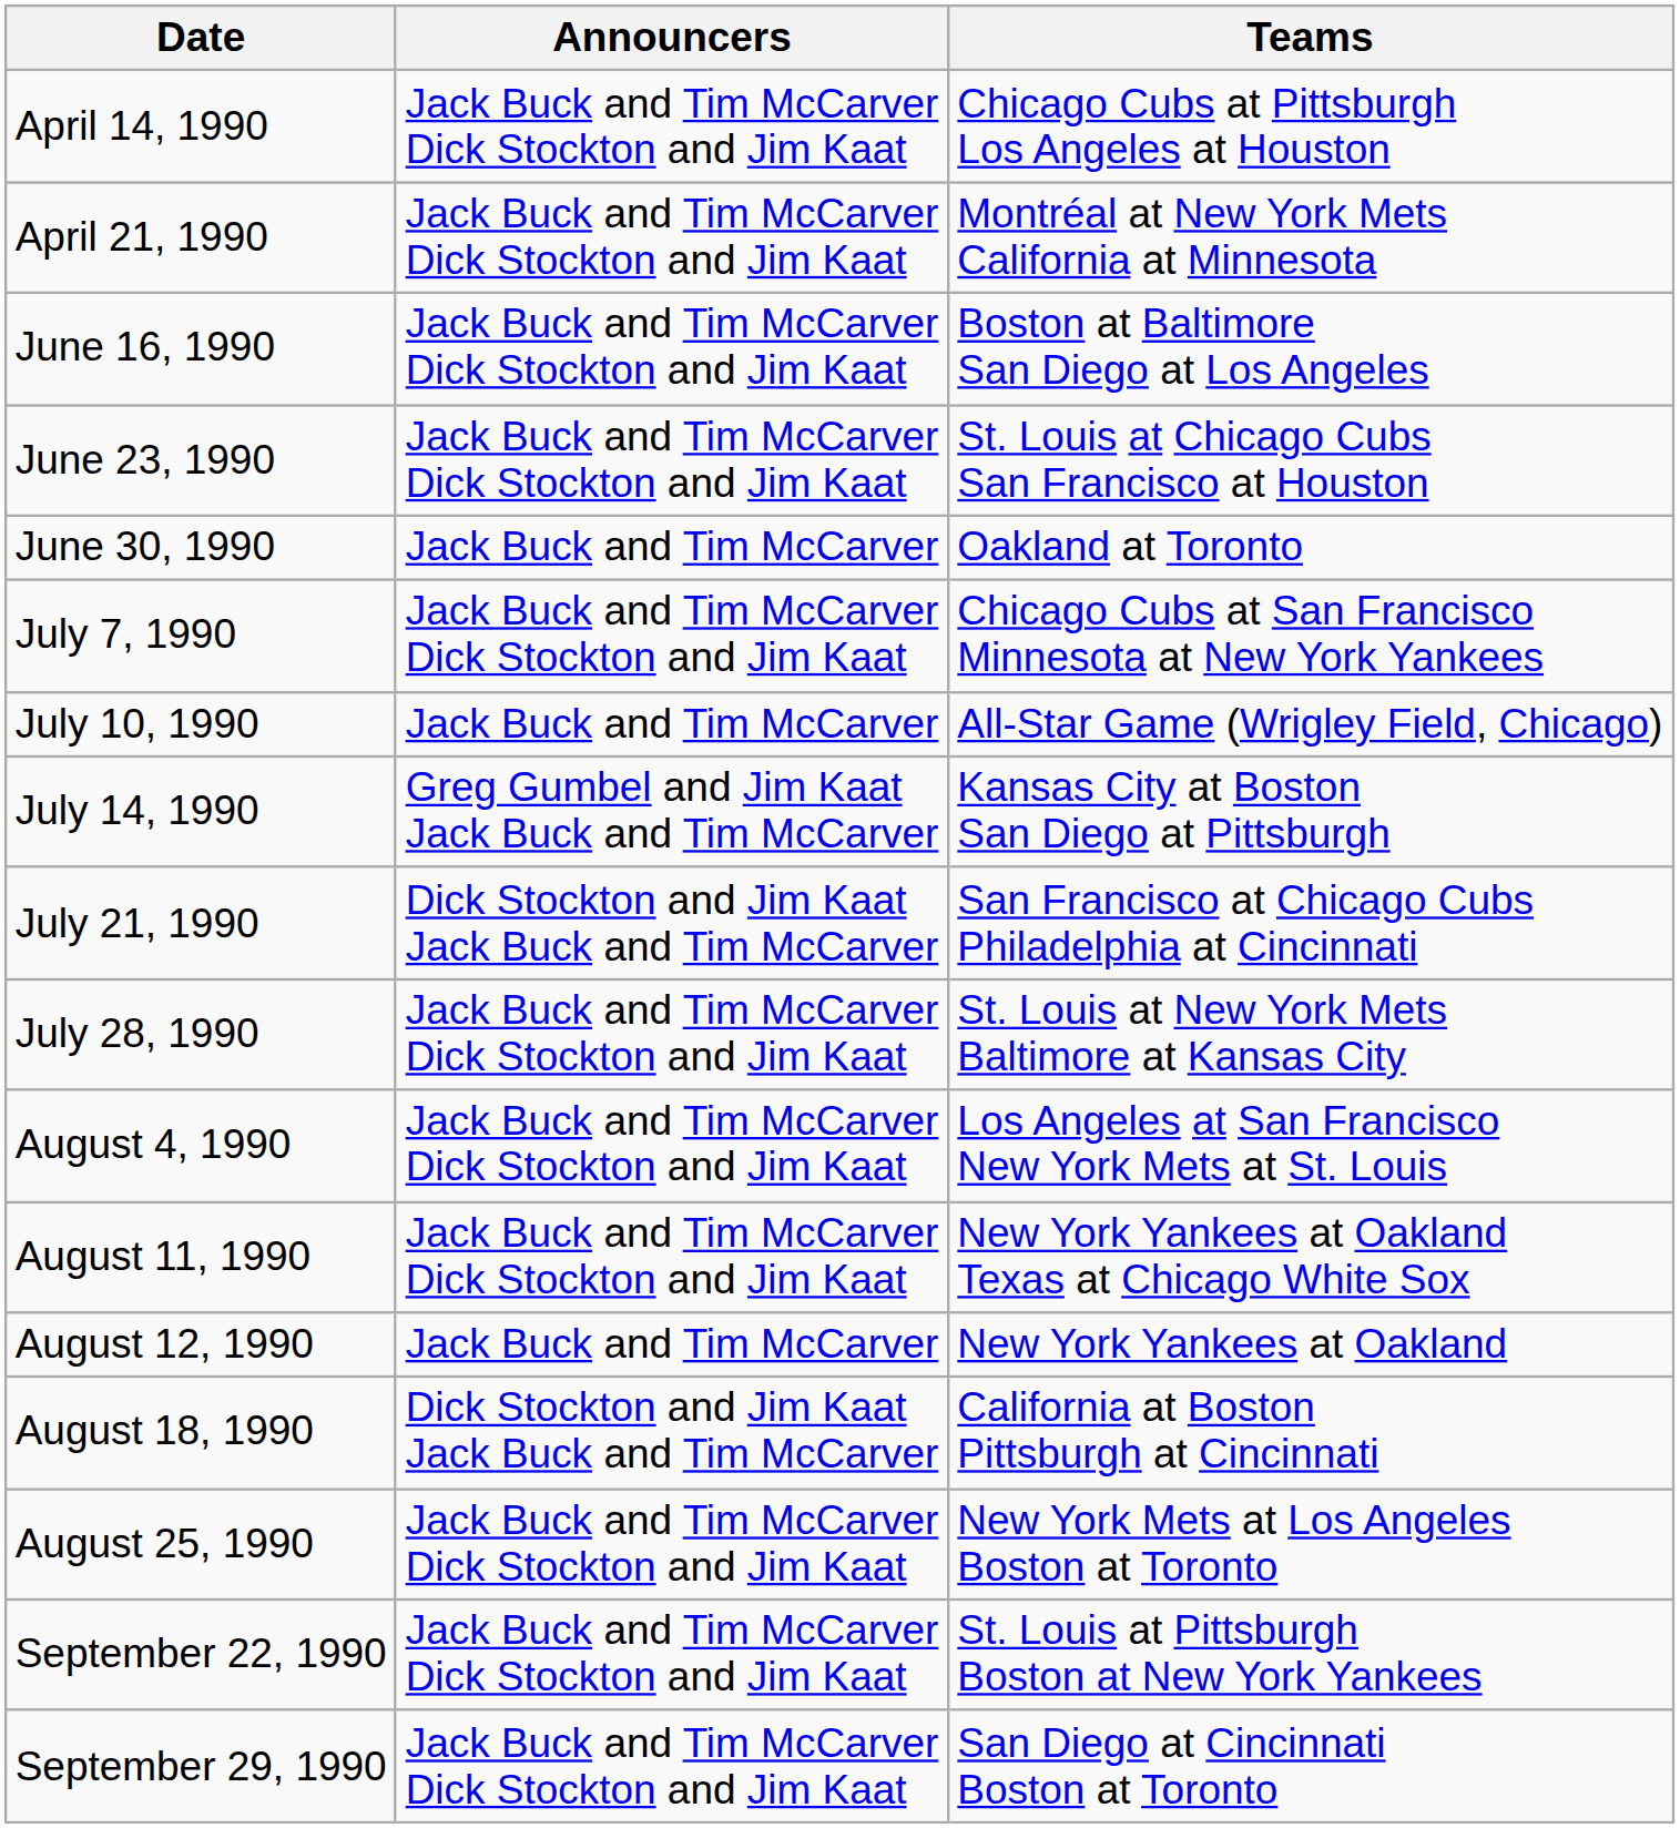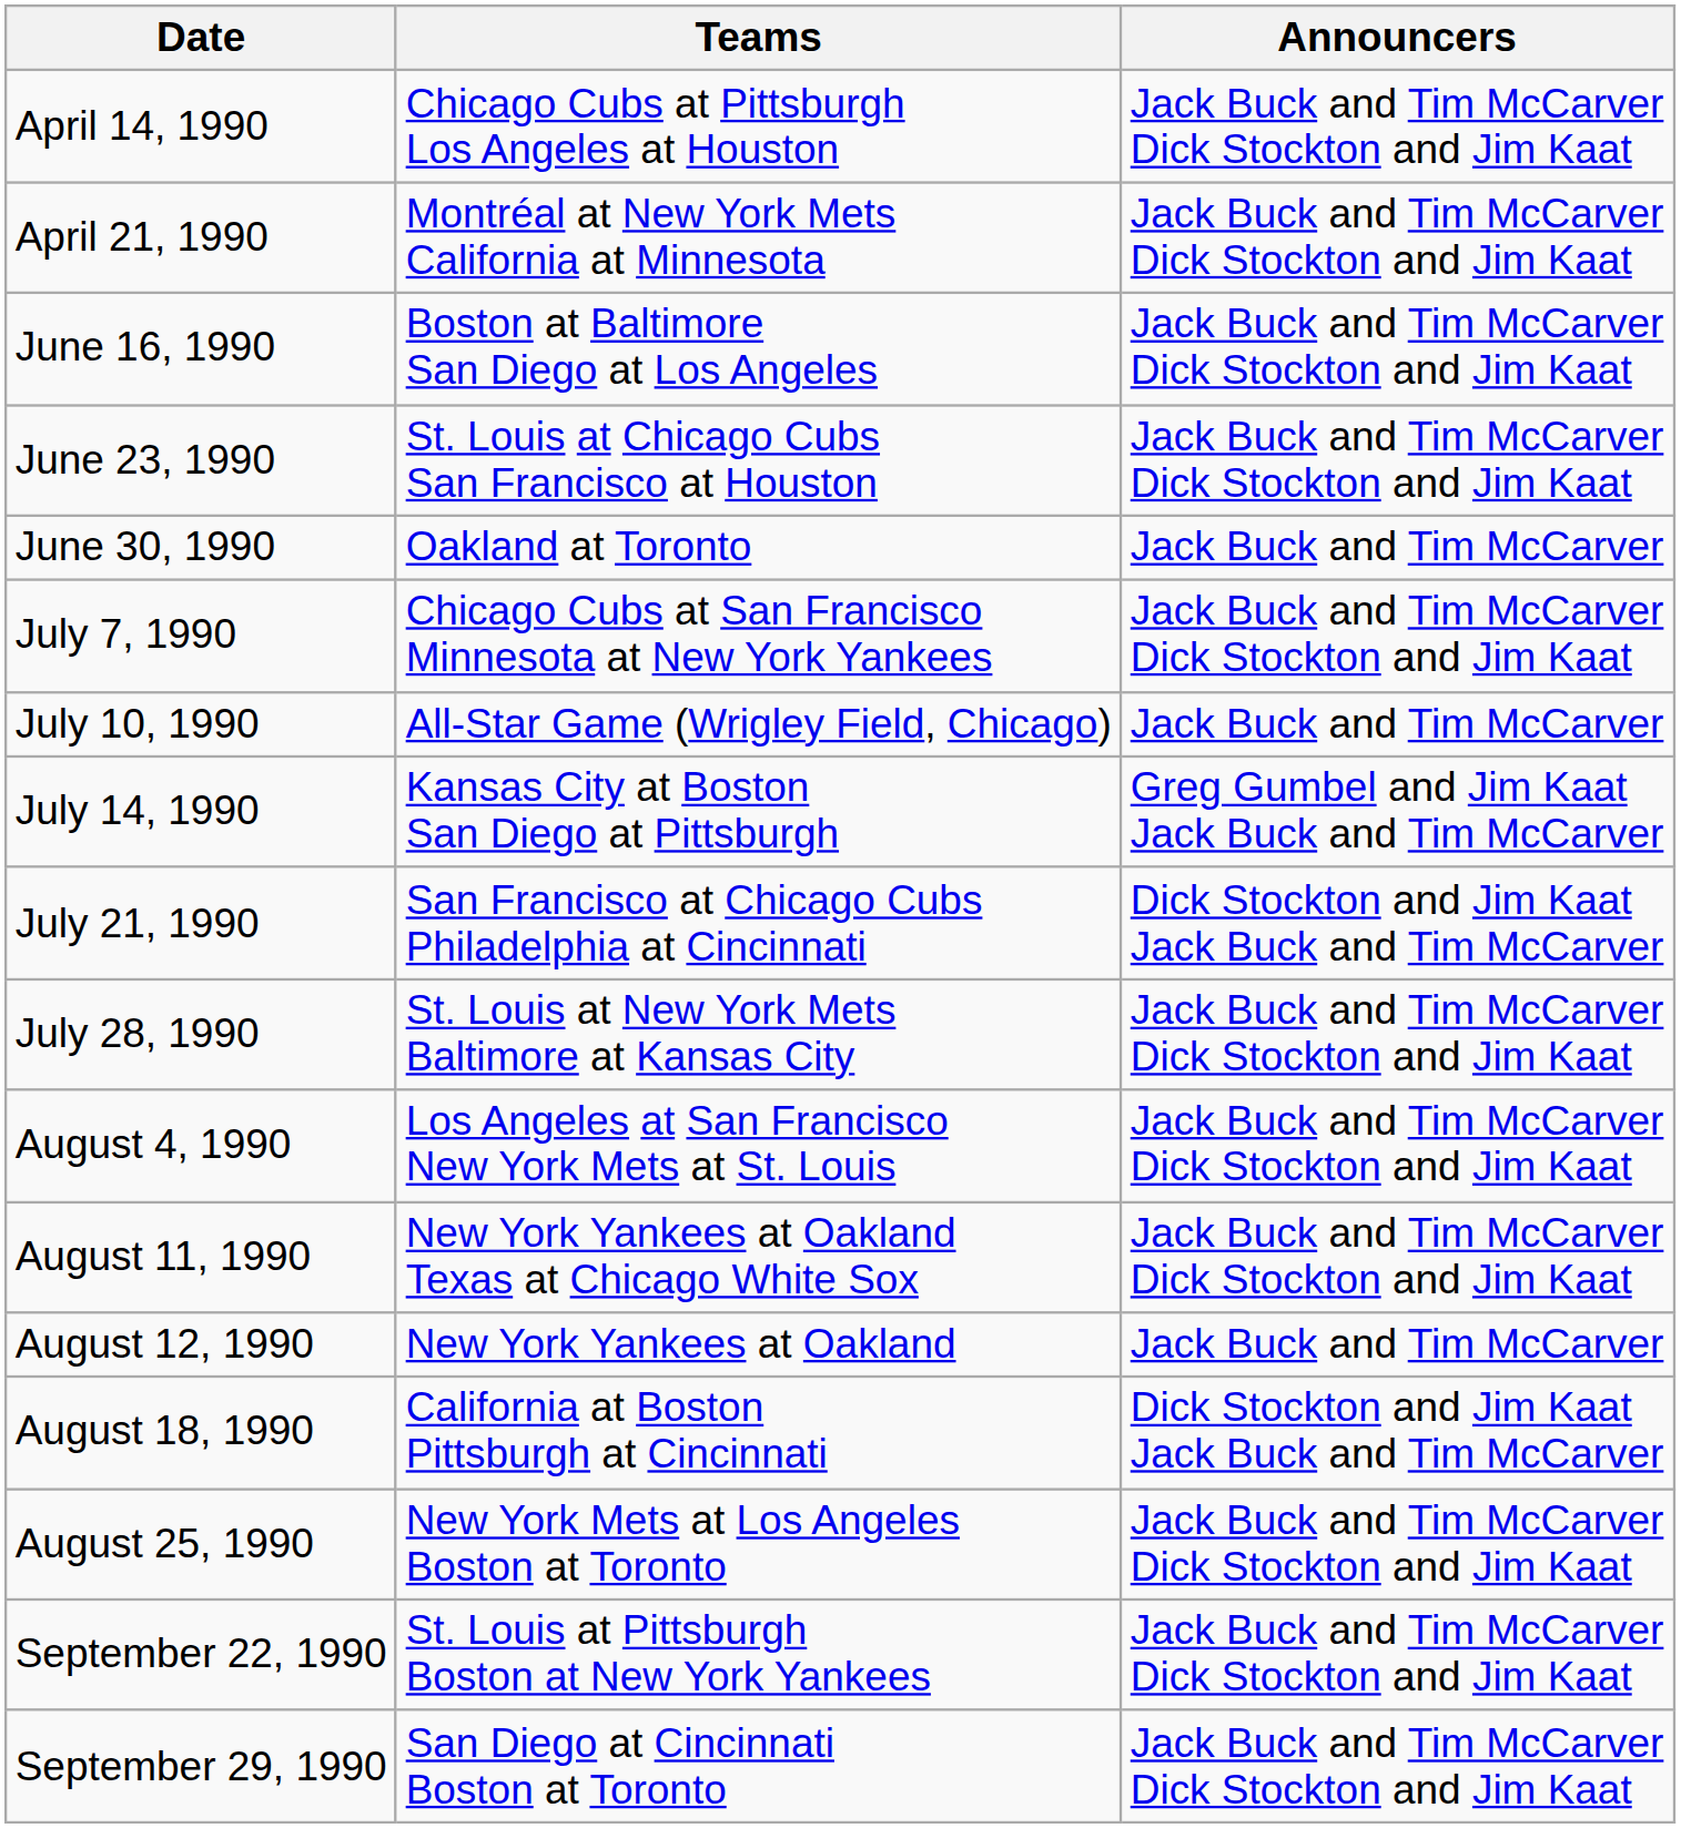columns swapped: Teams <-> Announcers
